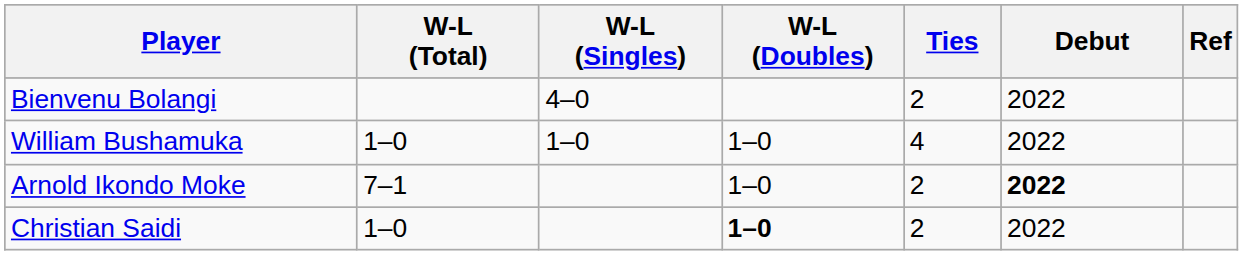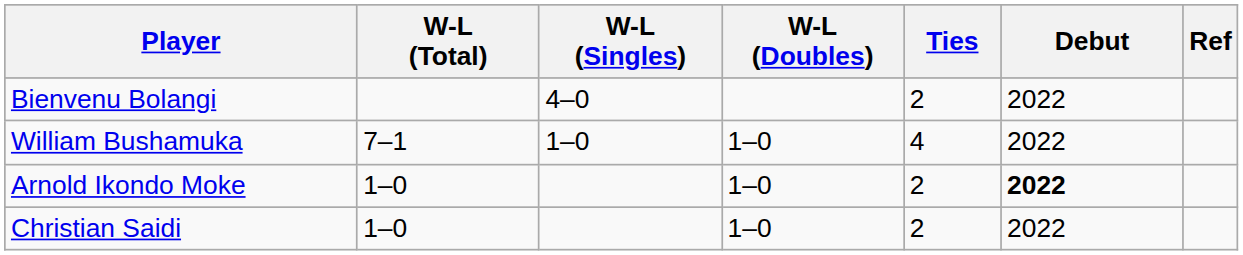William Bushamuka | W-L (Total): 1–0 -> 7–1
Arnold Ikondo Moke | W-L (Total): 7–1 -> 1–0
Christian Saidi | W-L (Doubles): bold -> normal
